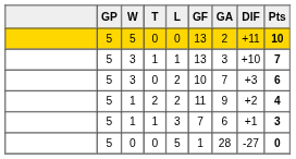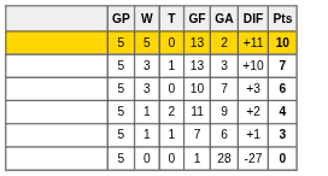- column: L | 0 | 1 | 2 | 2 | 3 | 5
